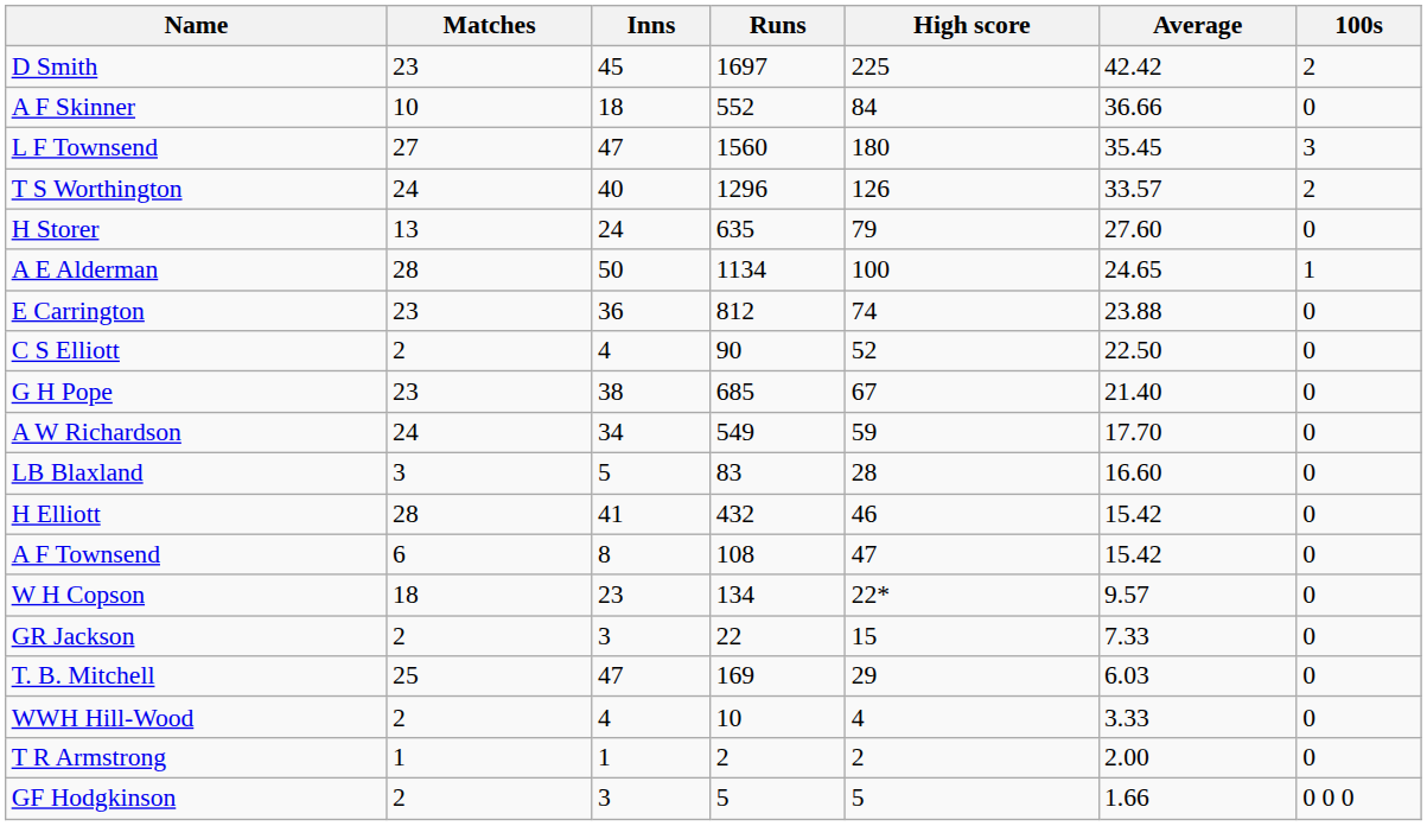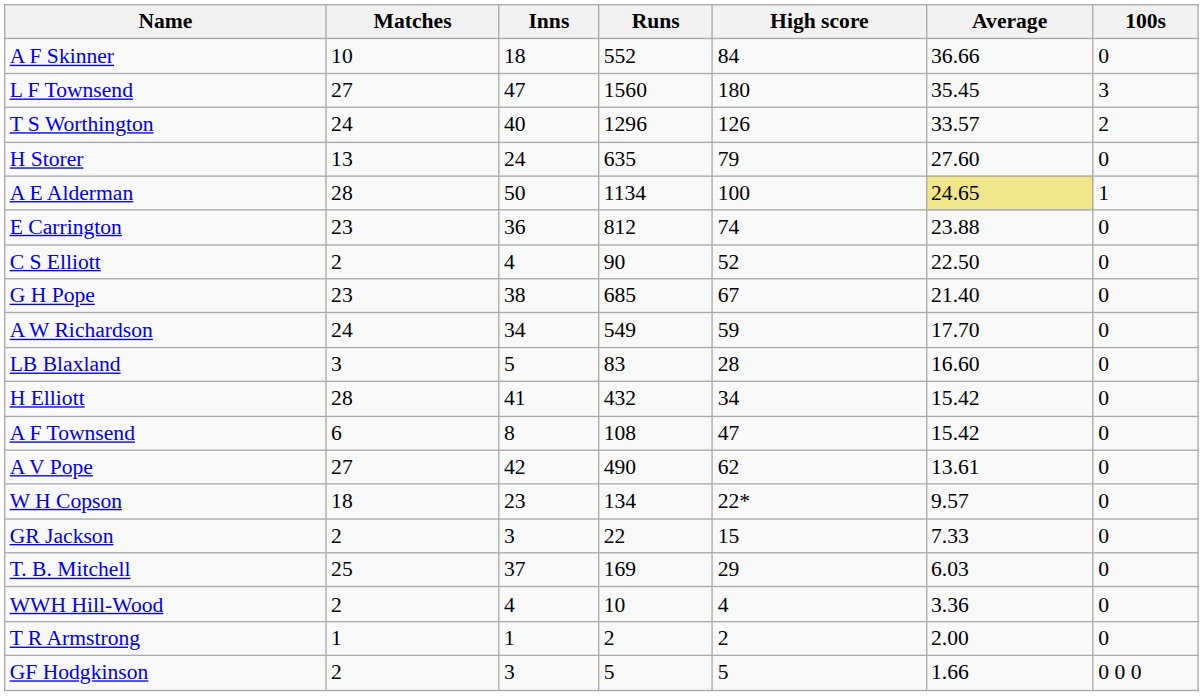- row: D Smith | 23 | 45 | 1697 | 225 | 42.42 | 2
A E Alderman | Average: no background -> khaki background
H Elliott | High score: 46 -> 34
+ row: A V Pope | 27 | 42 | 490 | 62 | 13.61 | 0
T. B. Mitchell | Inns: 47 -> 37
WWH Hill-Wood | Average: 3.33 -> 3.36
